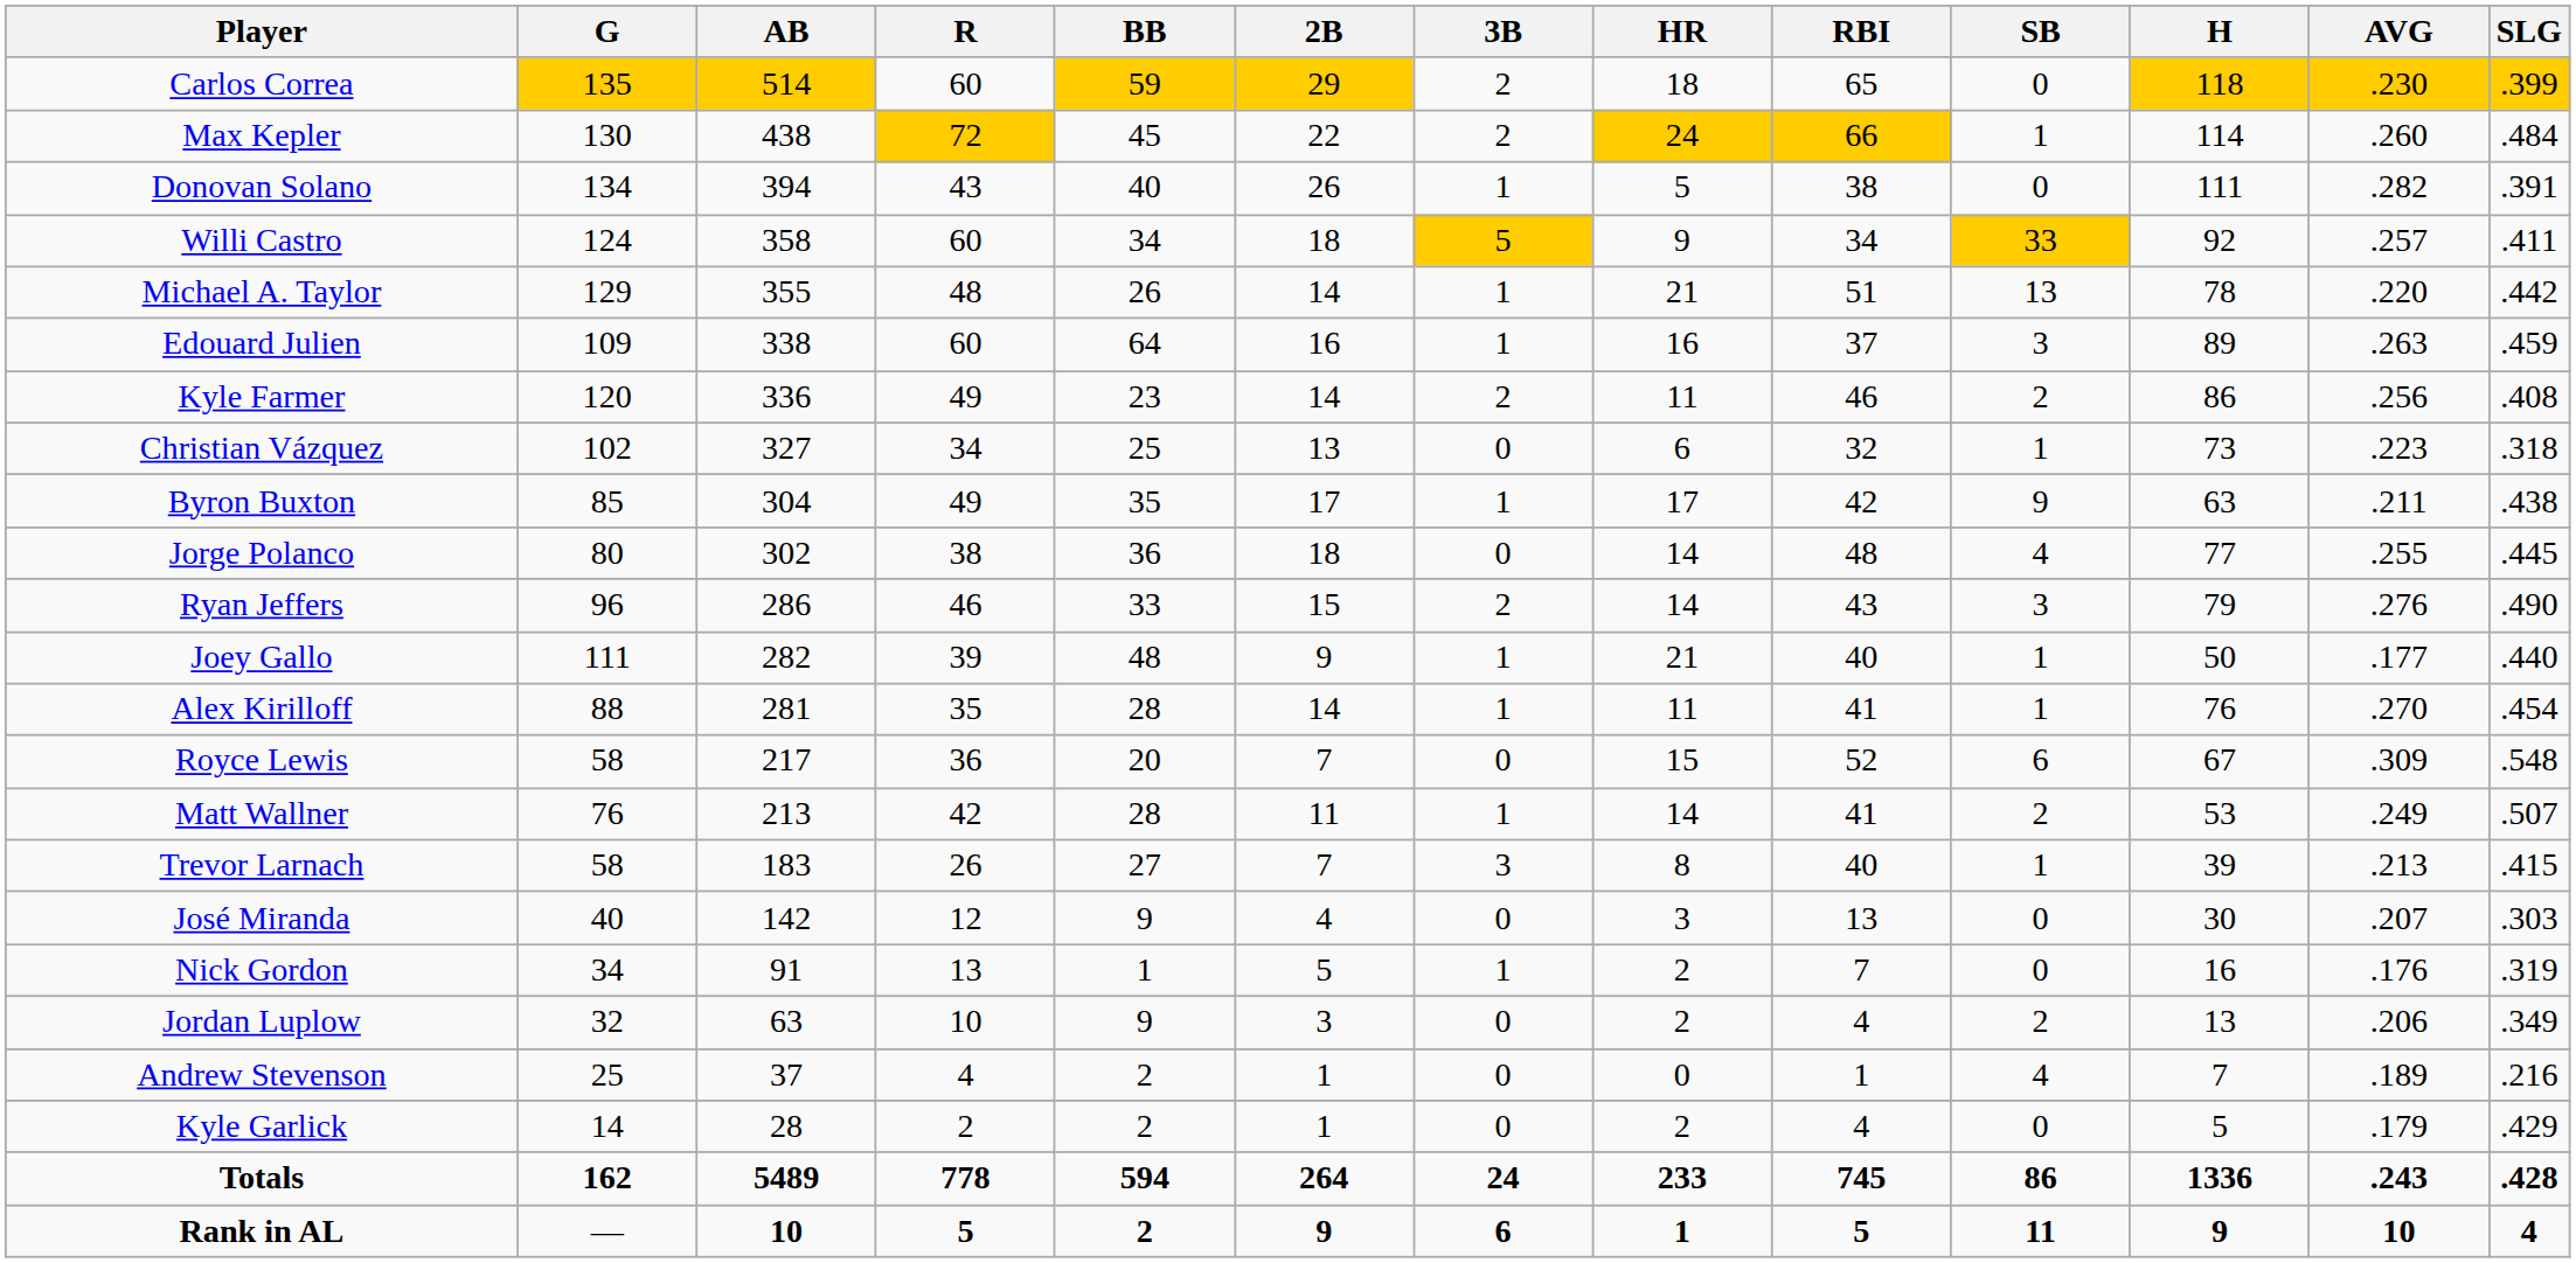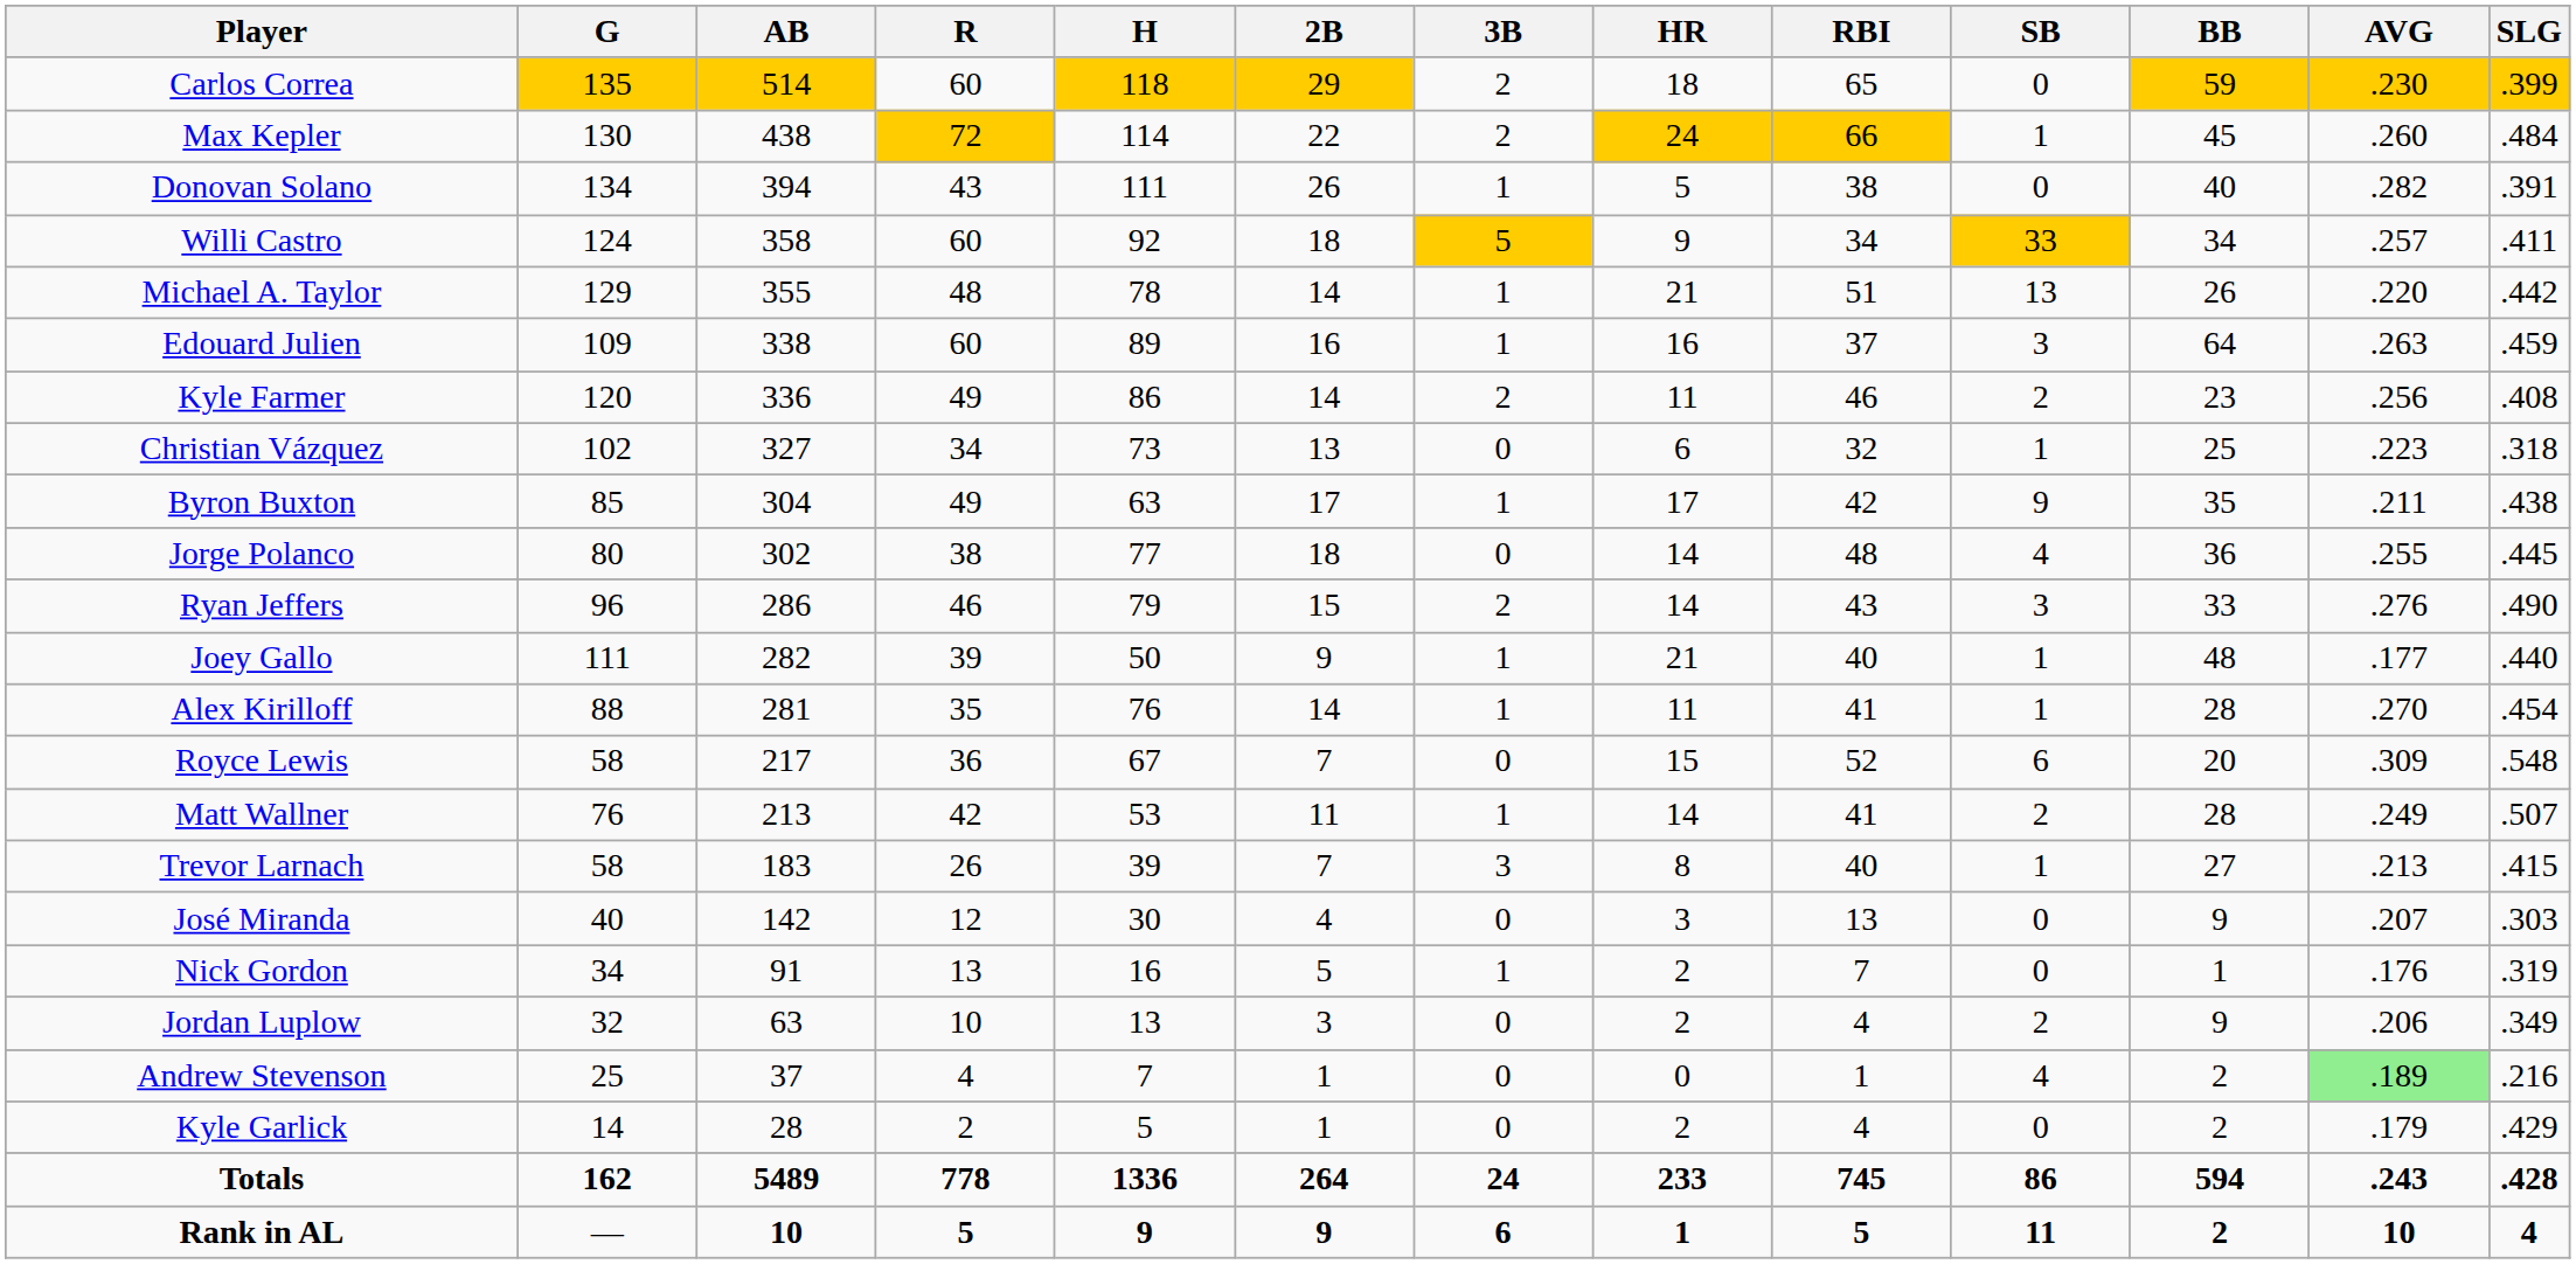columns swapped: H <-> BB
Andrew Stevenson | AVG: no background -> lightgreen background
